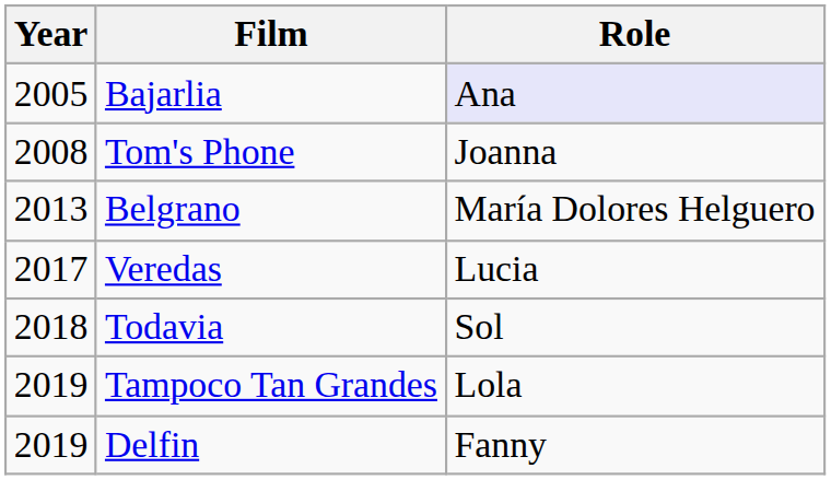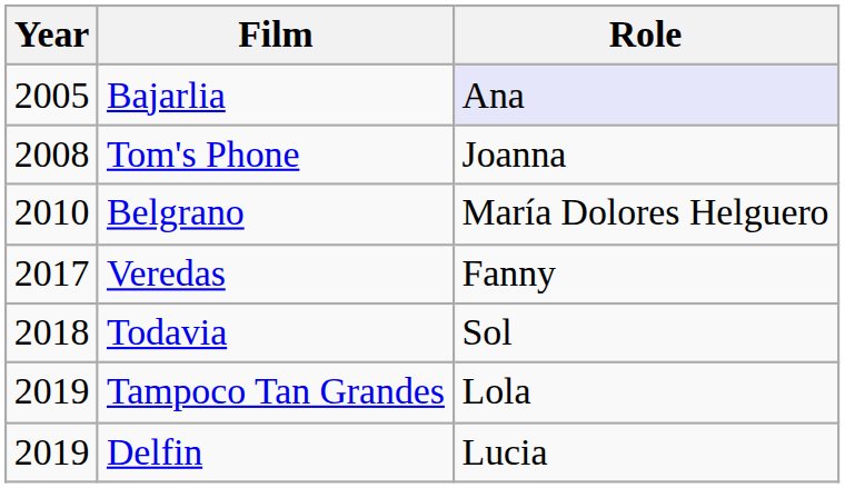Belgrano | Year: 2013 -> 2010
Veredas | Role: Lucia -> Fanny
Delfin | Role: Fanny -> Lucia
